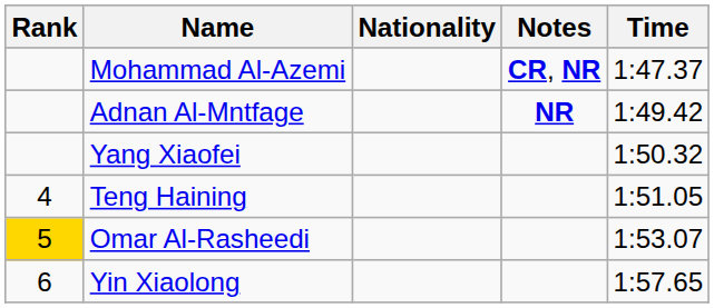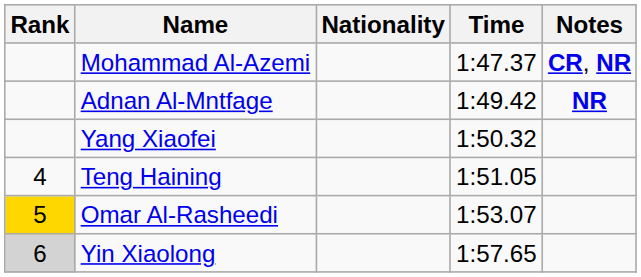columns swapped: Time <-> Notes
Yin Xiaolong | Rank: no background -> lightgrey background
